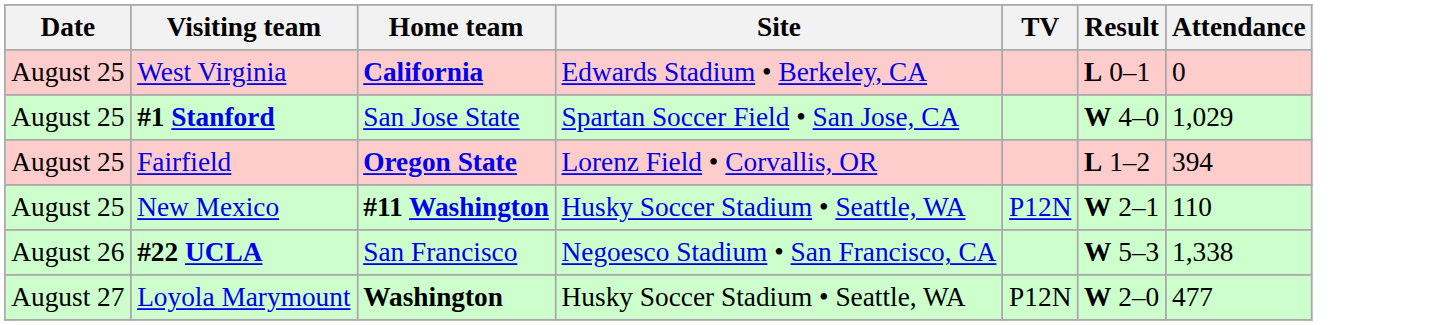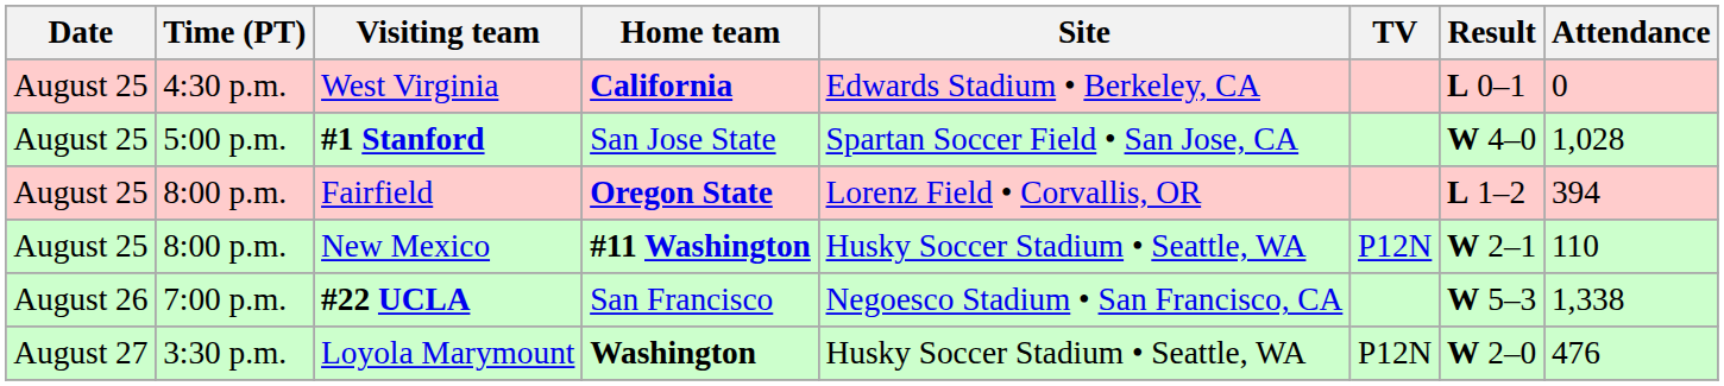+ column: Time (PT) | 4:30 p.m. | 5:00 p.m. | 8:00 p.m. | 8:00 p.m. | 7:00 p.m. | 3:30 p.m.
#1 Stanford | Attendance: 1,029 -> 1,028
Loyola Marymount | Attendance: 477 -> 476
